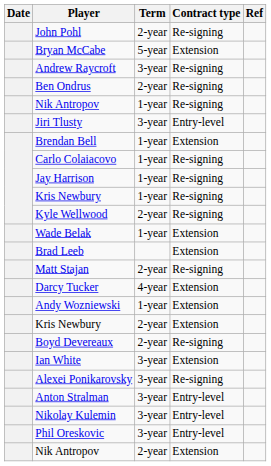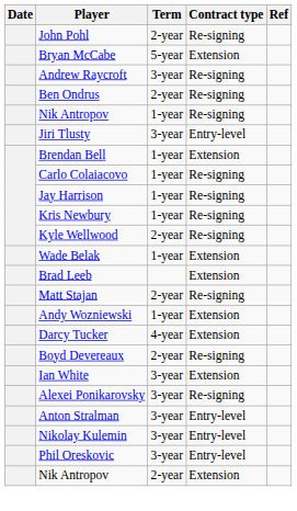rows swapped: Andy Wozniewski <-> Darcy Tucker
- row: Kris Newbury | 2-year | Extension
